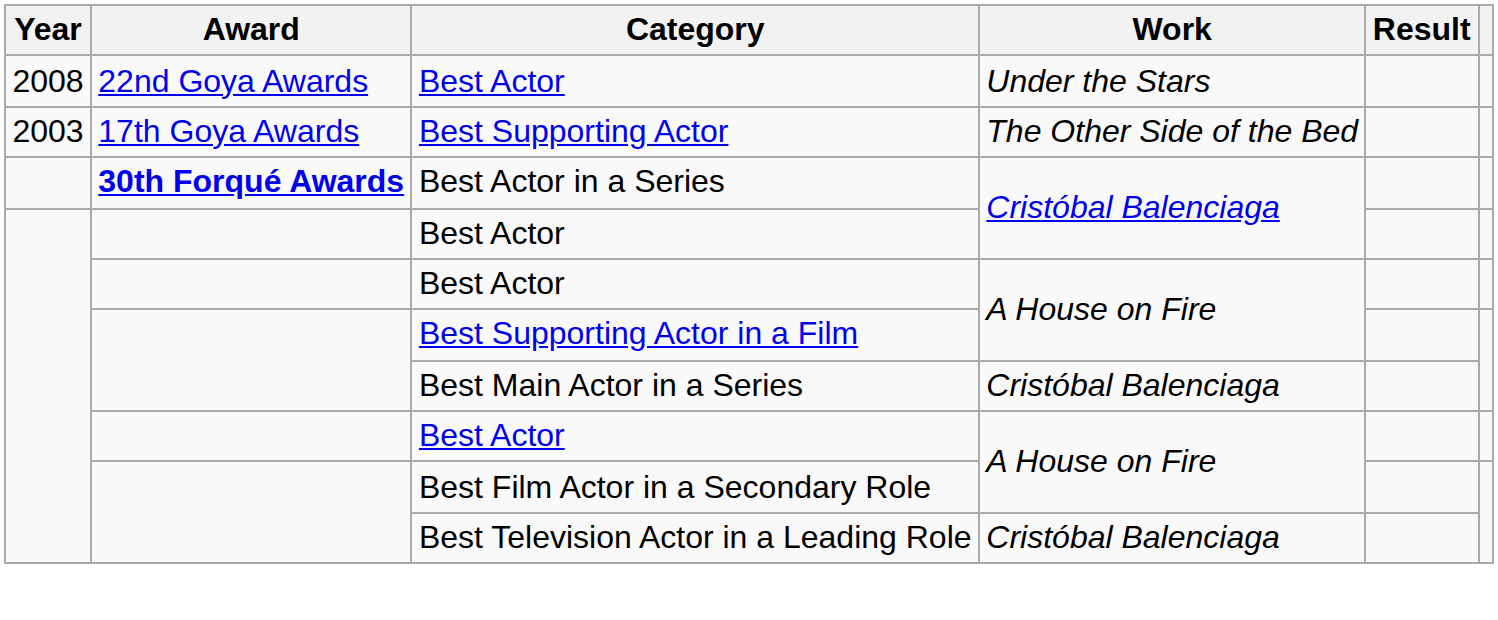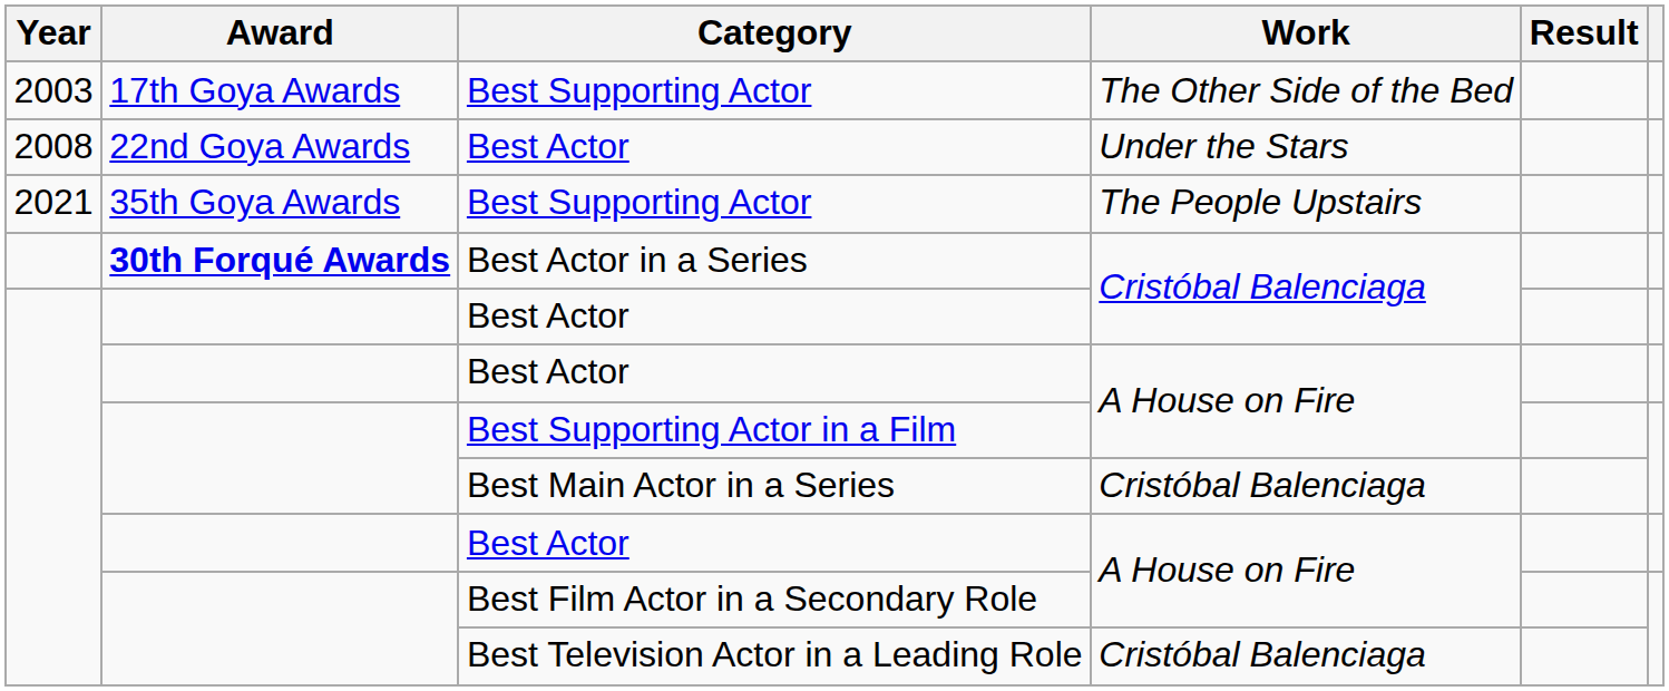rows swapped: Best Supporting Actor / The Other Side of the Bed <-> Best Actor / Under the Stars
+ row: 2021 | 35th Goya Awards | Best Supporting Actor | The People Upstairs
